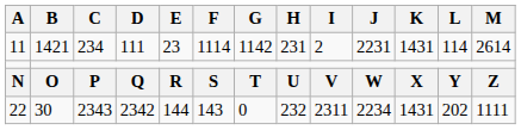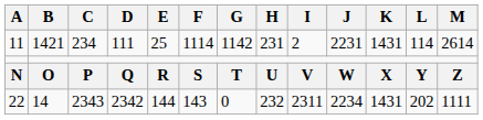11 | E: 23 -> 25
22 | B: 30 -> 14
